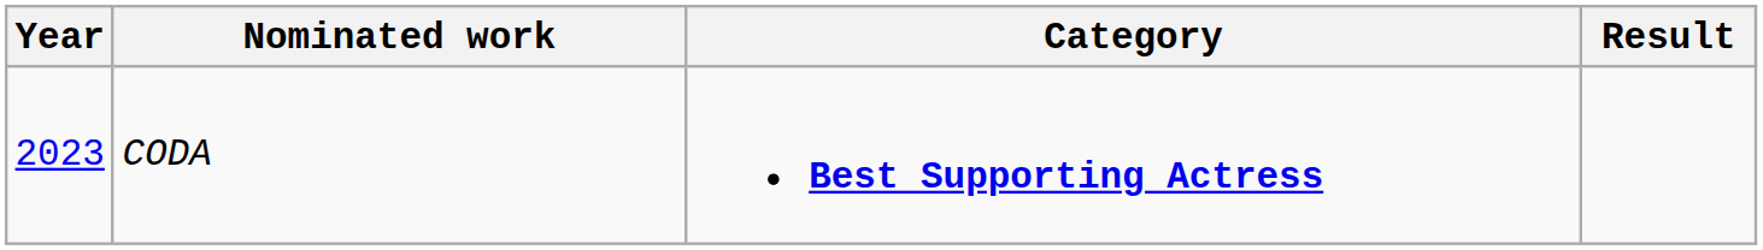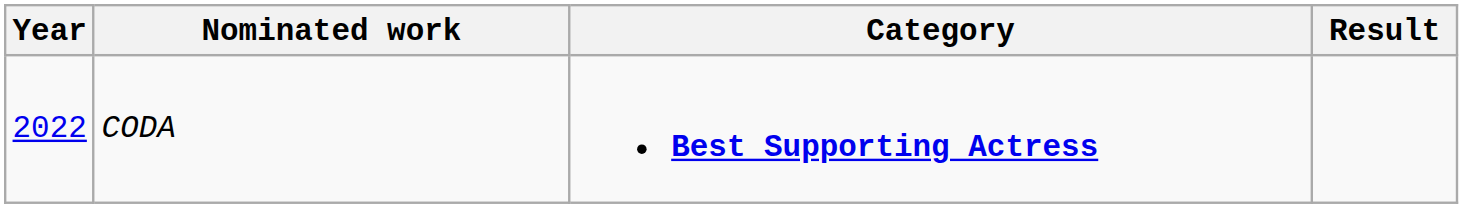CODA | Year: 2023 -> 2022
